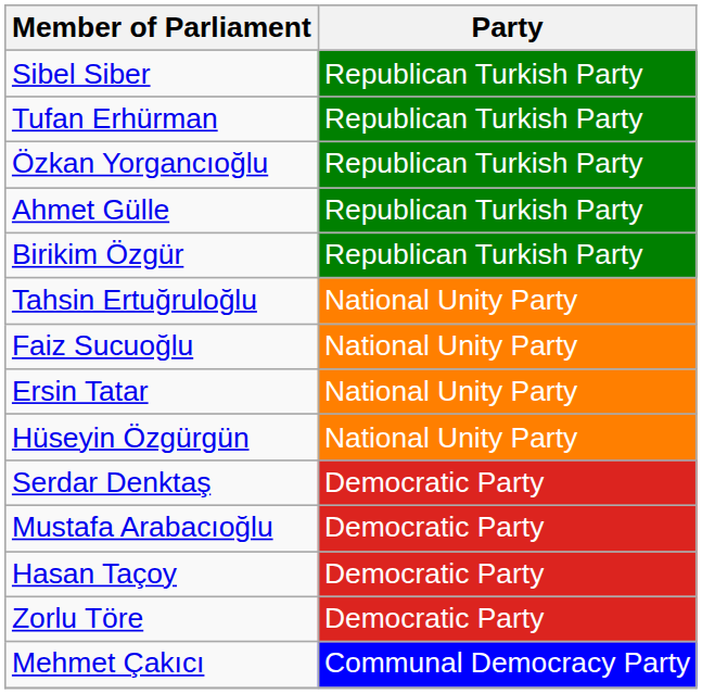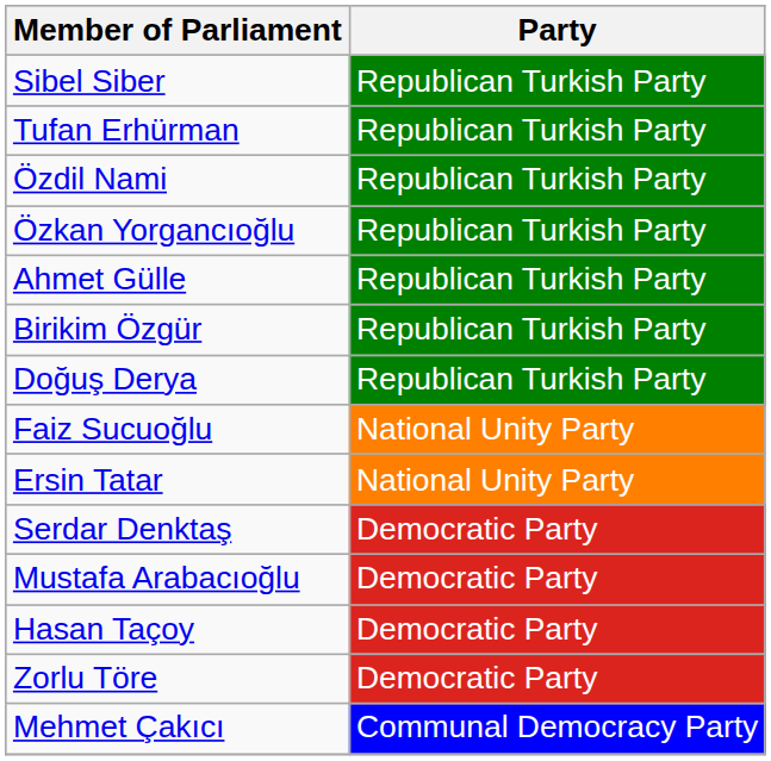+ row: Özdil Nami | Republican Turkish Party
+ row: Doğuş Derya | Republican Turkish Party
- row: Tahsin Ertuğruloğlu | National Unity Party
- row: Hüseyin Özgürgün | National Unity Party
